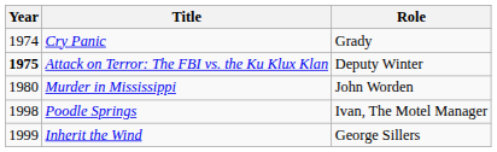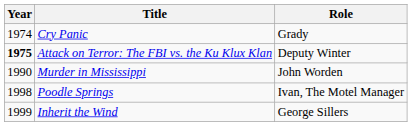Murder in Mississippi | Year: 1980 -> 1990
